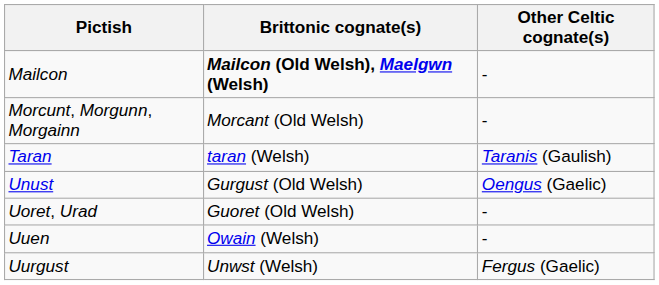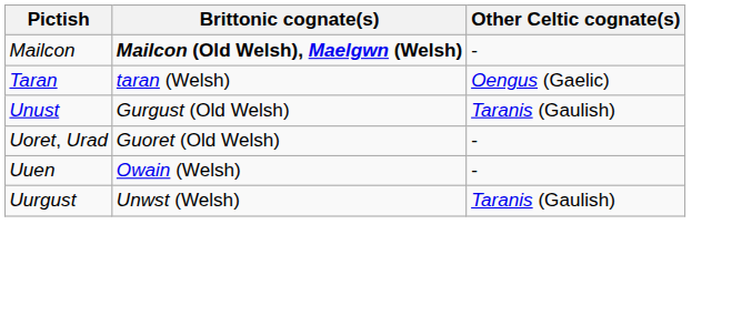- row: Morcunt, Morgunn, Morgainn | Morcant (Old Welsh) | -
Taran | Other Celtic cognate(s): Taranis (Gaulish) -> Oengus (Gaelic)
Unust | Other Celtic cognate(s): Oengus (Gaelic) -> Taranis (Gaulish)
Uurgust | Other Celtic cognate(s): Fergus (Gaelic) -> Taranis (Gaulish)
